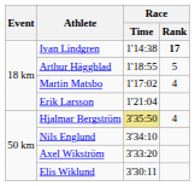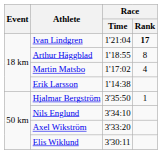Ivan Lindgren | Race / Time: 1'14:38 -> 1'21:04
Arthur Häggblad | Race / Rank: 5 -> 8
Erik Larsson | Race / Time: 1'21:04 -> 1'14:38
Hjalmar Bergström | Race / Time: khaki background -> no background
Hjalmar Bergström | Race / Rank: 4 -> 1
